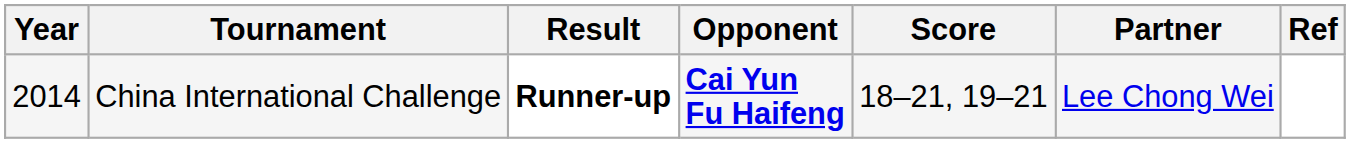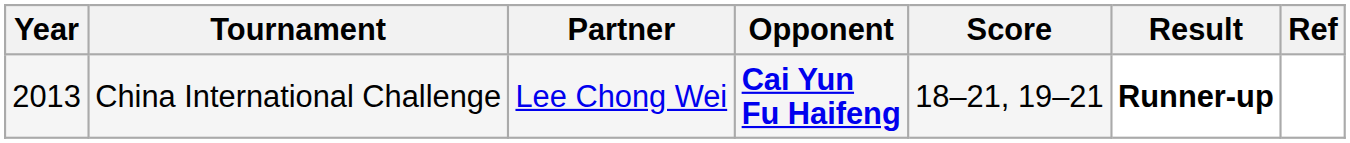columns swapped: Partner <-> Result
China International Challenge | Year: 2014 -> 2013
